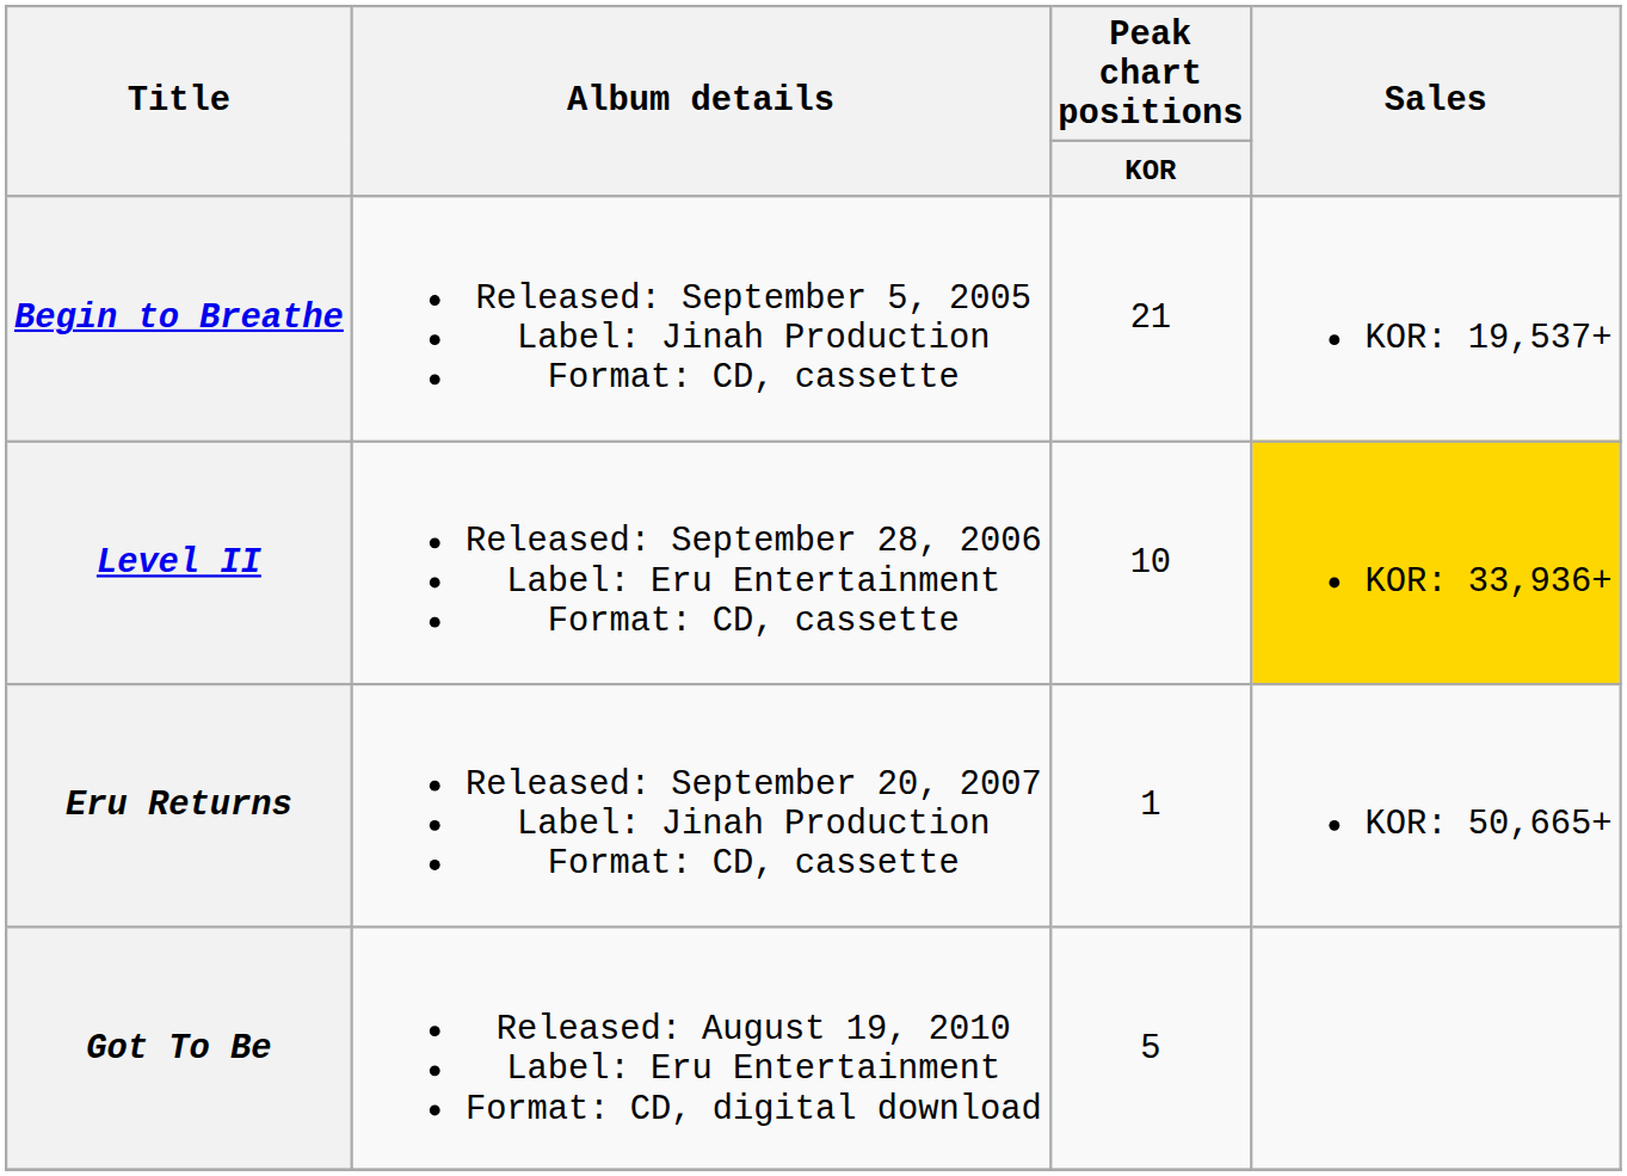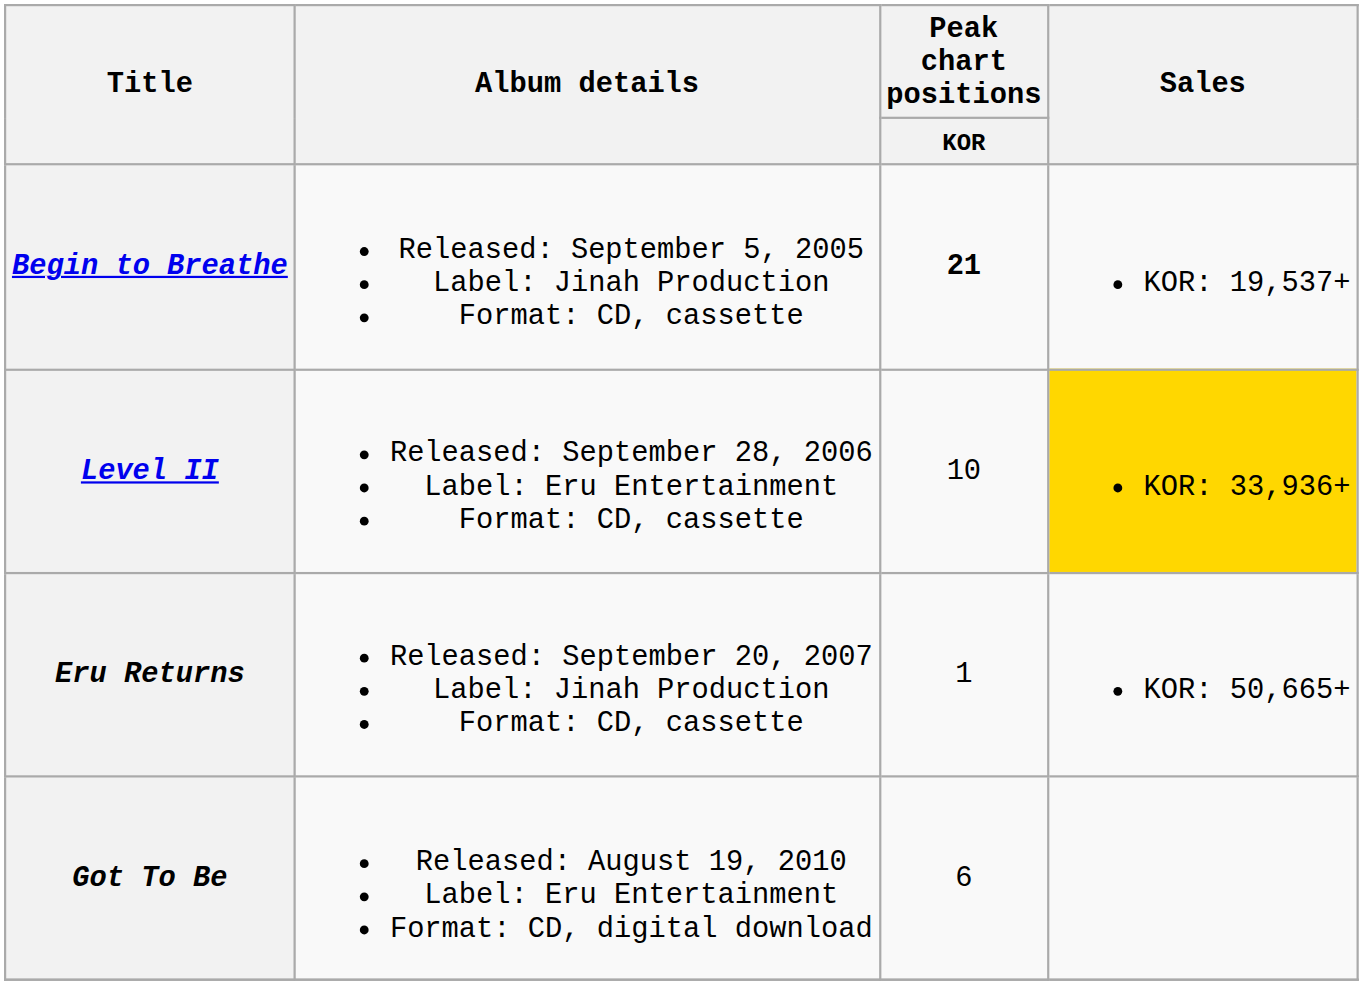Begin to Breathe | Peak chart positions / KOR: normal -> bold
Got To Be | Peak chart positions / KOR: 5 -> 6
